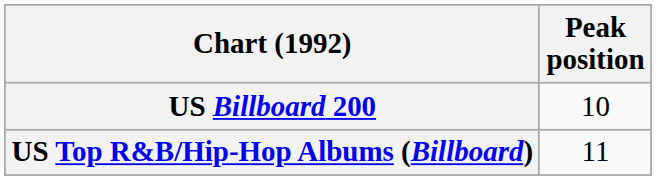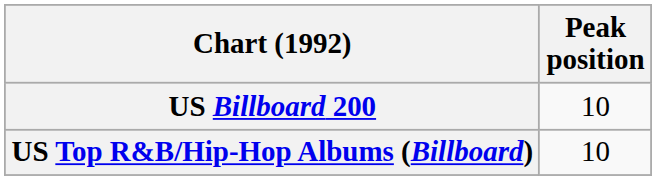US Top R&B/Hip-Hop Albums (Billboard) | Peak position: 11 -> 10
